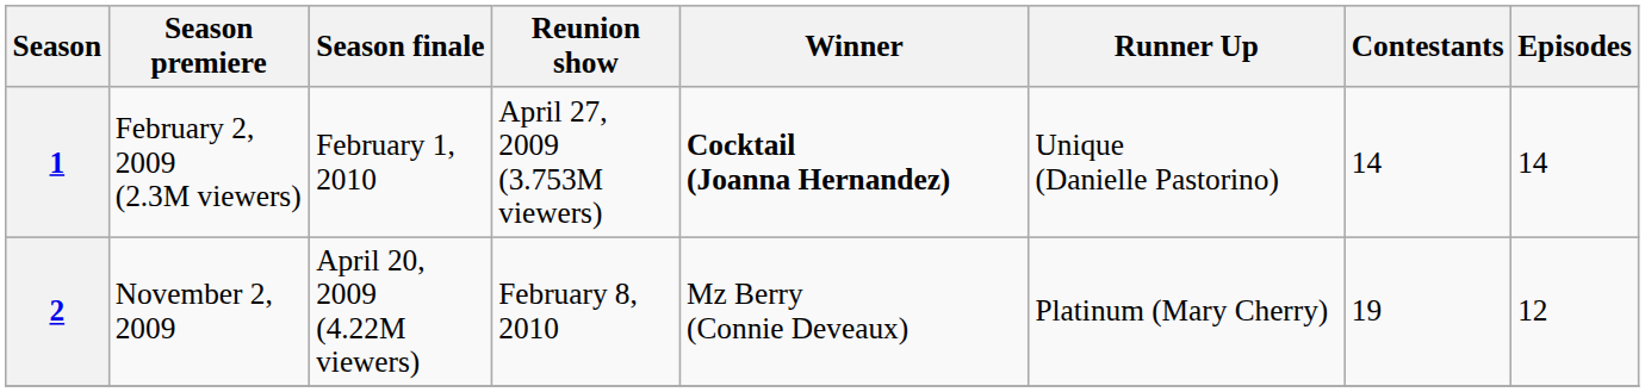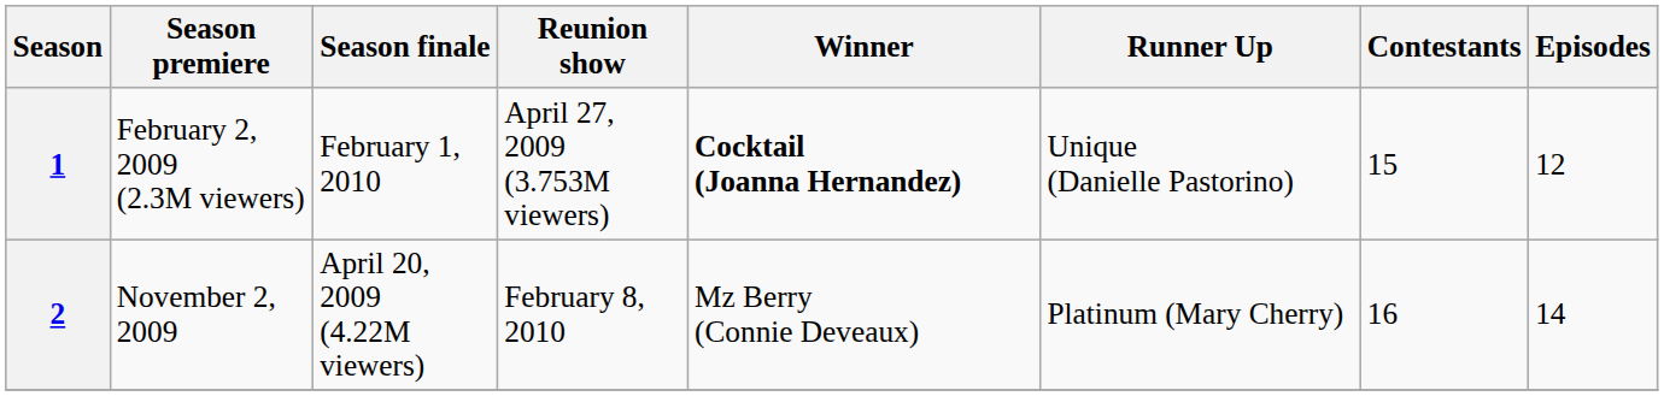1 | Contestants: 14 -> 15
1 | Episodes: 14 -> 12
2 | Contestants: 19 -> 16
2 | Episodes: 12 -> 14
